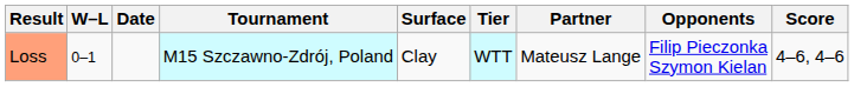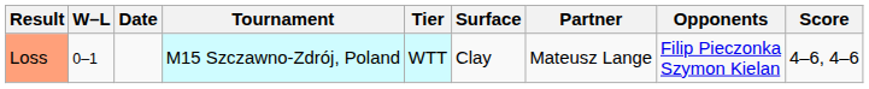columns swapped: Tier <-> Surface
